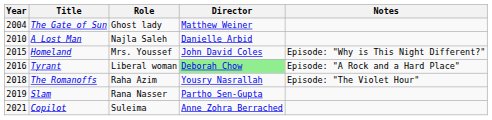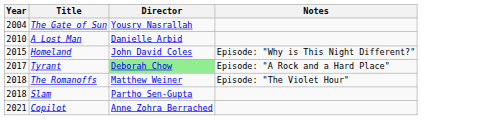- column: Role | Ghost lady | Najla Saleh | Mrs. Youssef | Liberal woman | Raha Azim | Rana Nasser | Suleima
The Gate of Sun | Director: Matthew Weiner -> Yousry Nasrallah
Tyrant | Year: 2016 -> 2017
The Romanoffs | Director: Yousry Nasrallah -> Matthew Weiner
Slam | Year: 2019 -> 2018
